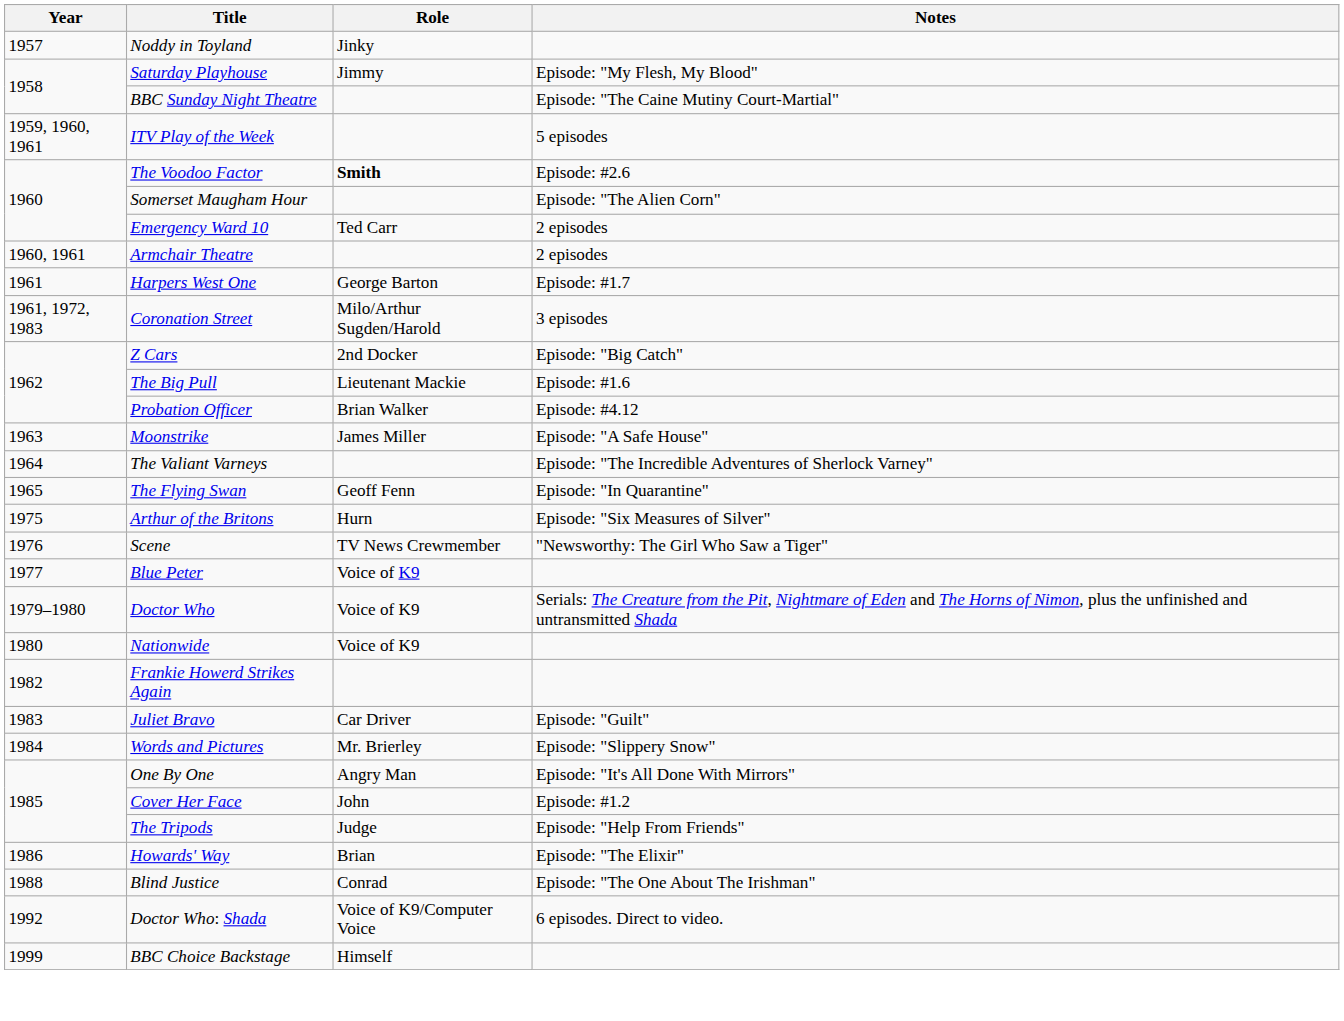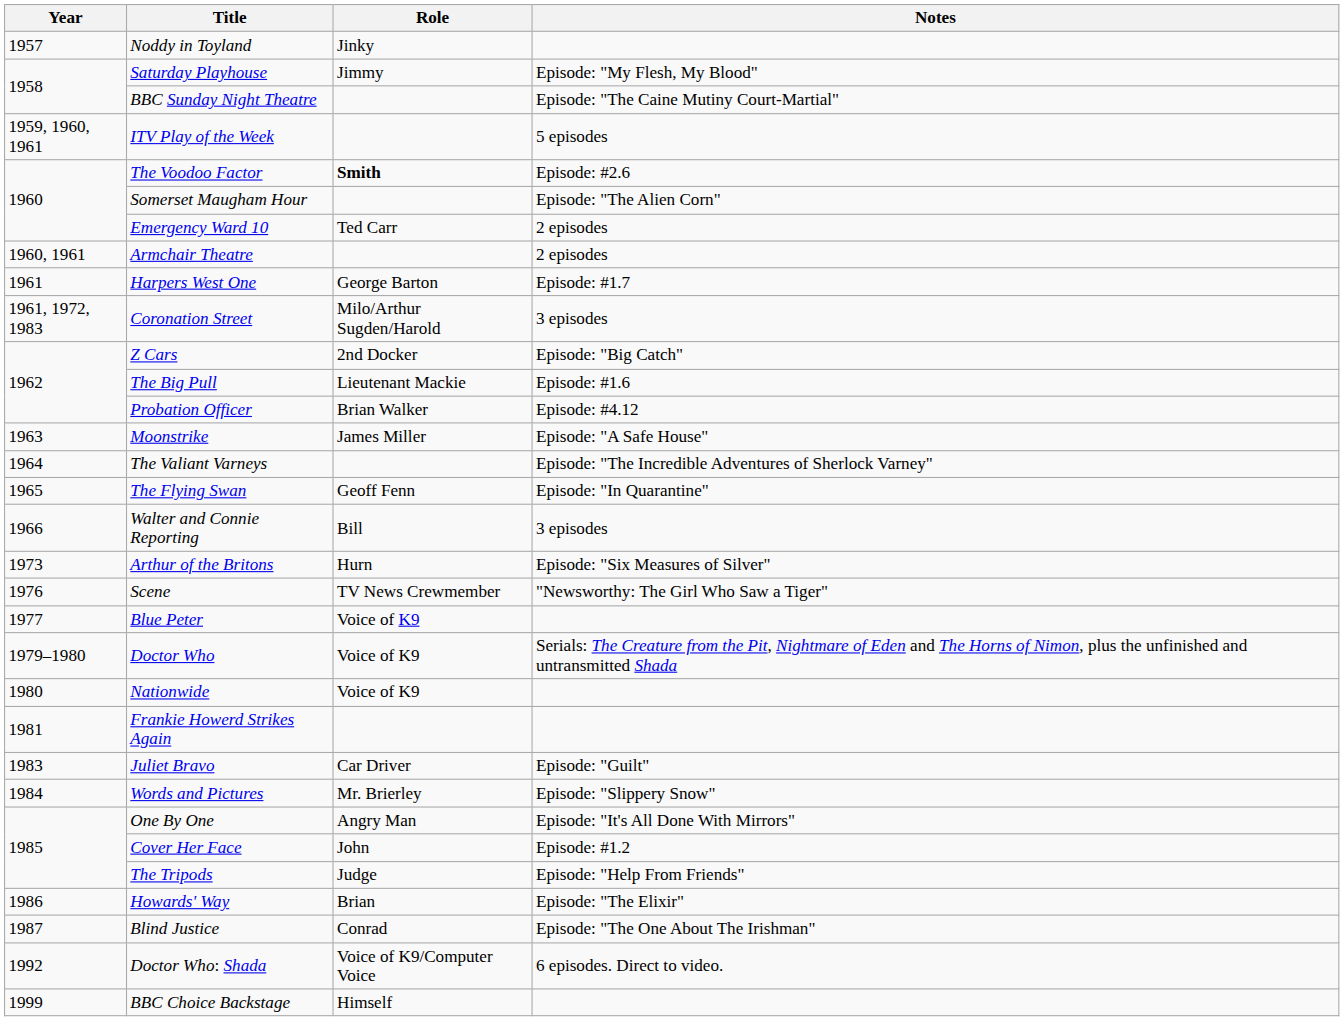+ row: 1966 | Walter and Connie Reporting | Bill | 3 episodes
Arthur of the Britons | Year: 1975 -> 1973
Frankie Howerd Strikes Again | Year: 1982 -> 1981
Blind Justice | Year: 1988 -> 1987
